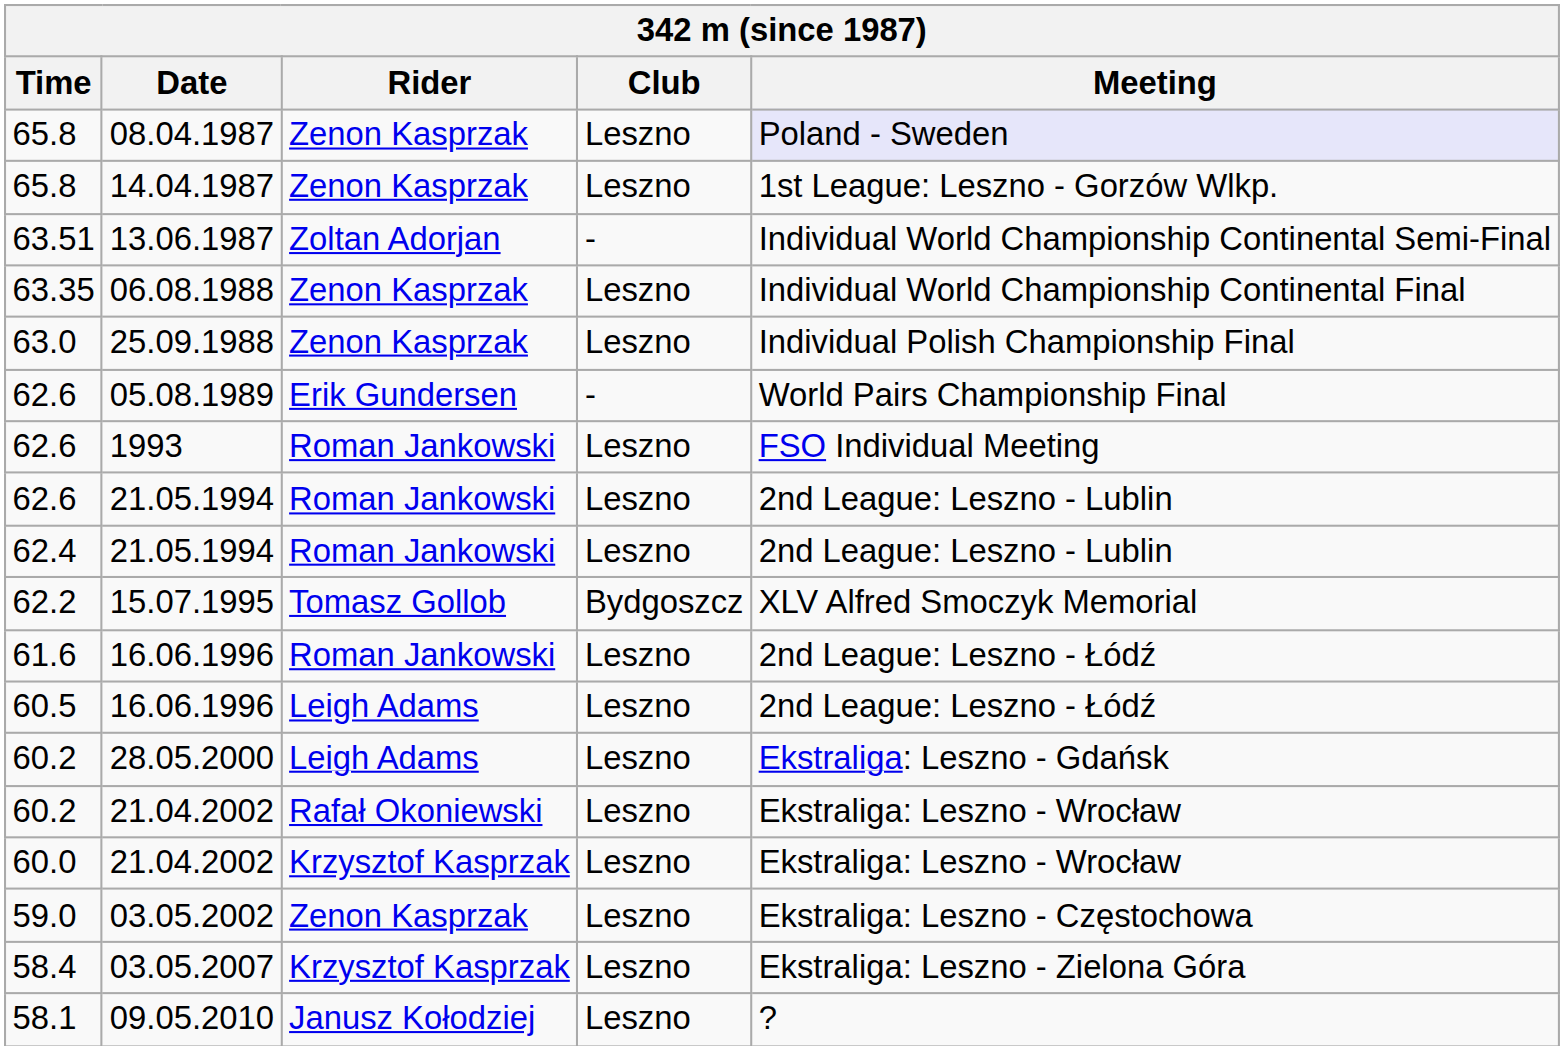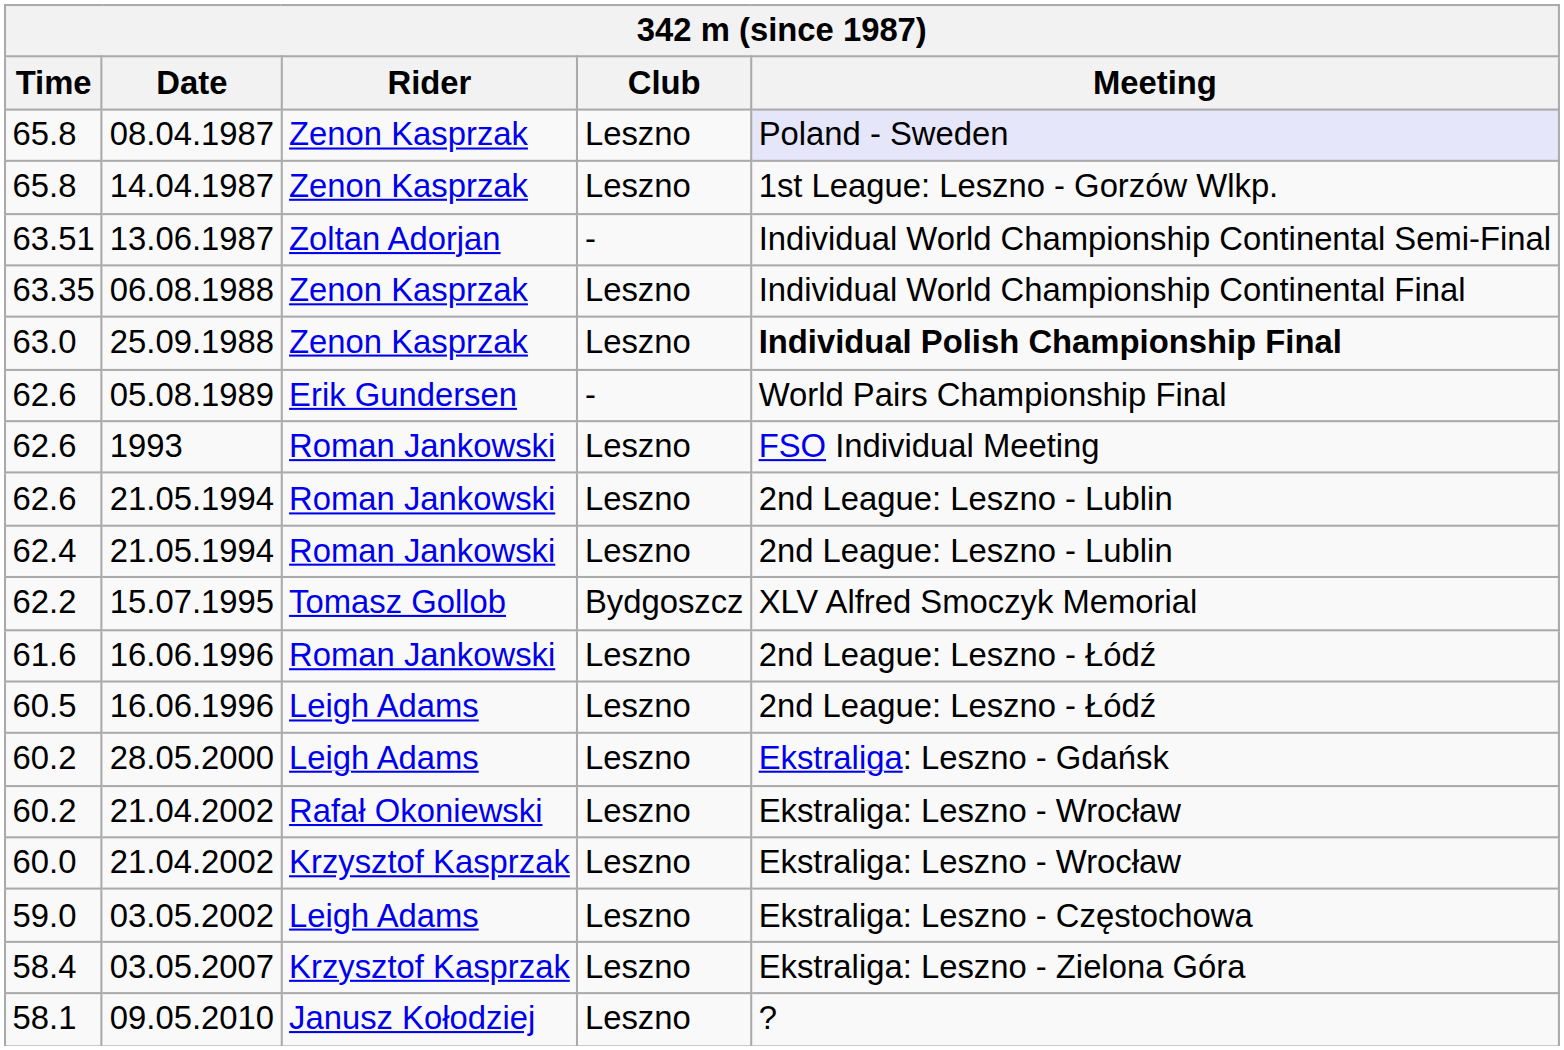25.09.1988 | Meeting: normal -> bold
03.05.2002 | Rider: Zenon Kasprzak -> Leigh Adams
